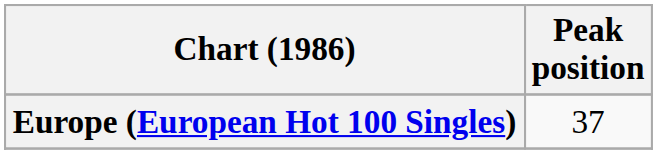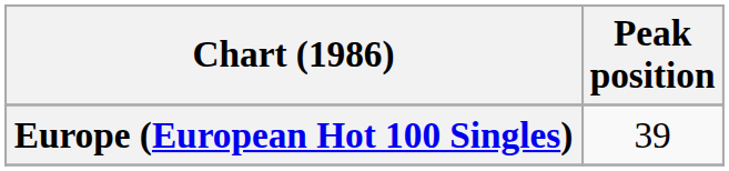Europe (European Hot 100 Singles) | Peak position: 37 -> 39
